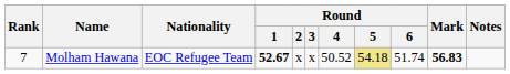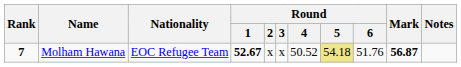Molham Hawana | Rank: normal -> bold
Molham Hawana | Round / 6: 51.74 -> 51.76
Molham Hawana | Mark: 56.83 -> 56.87
